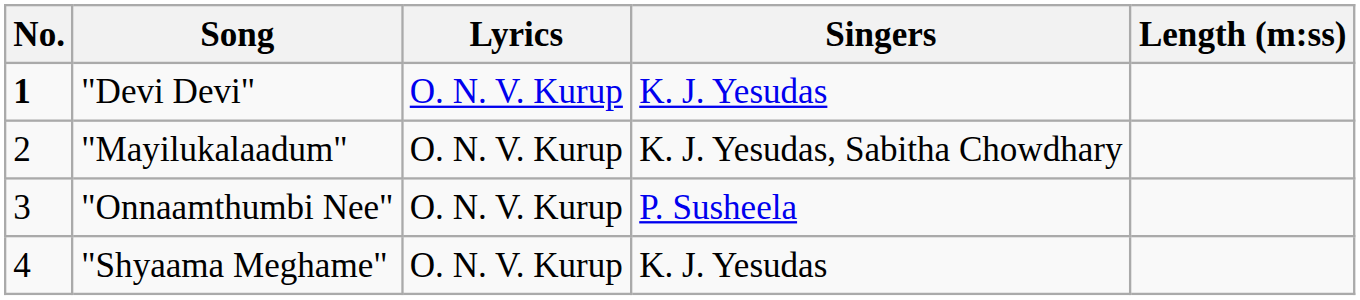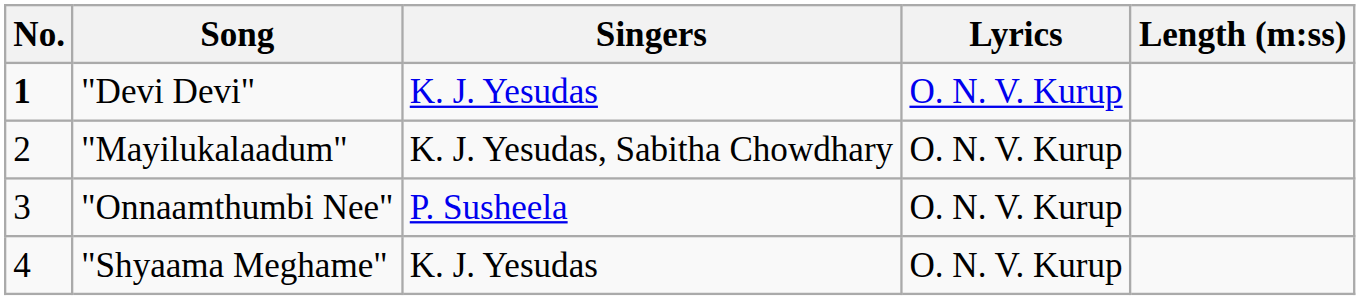columns swapped: Singers <-> Lyrics
